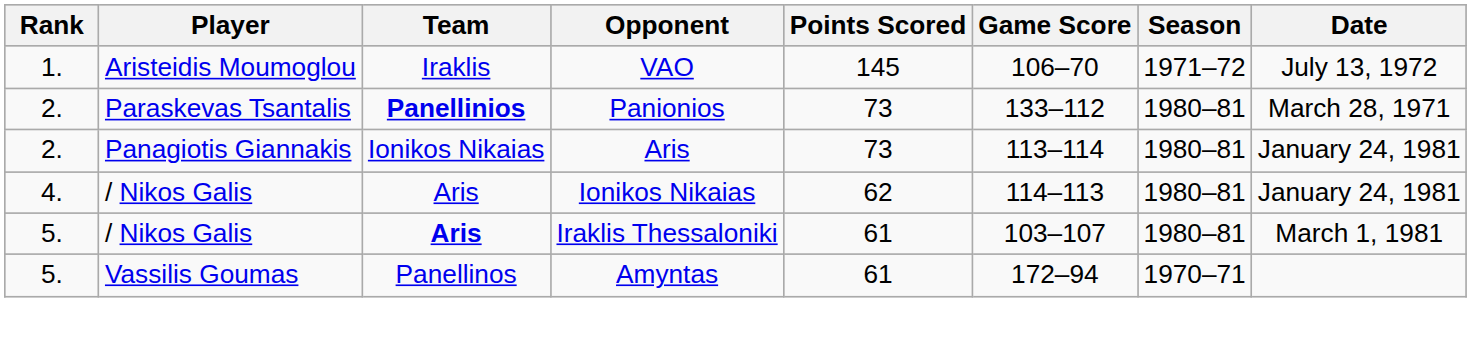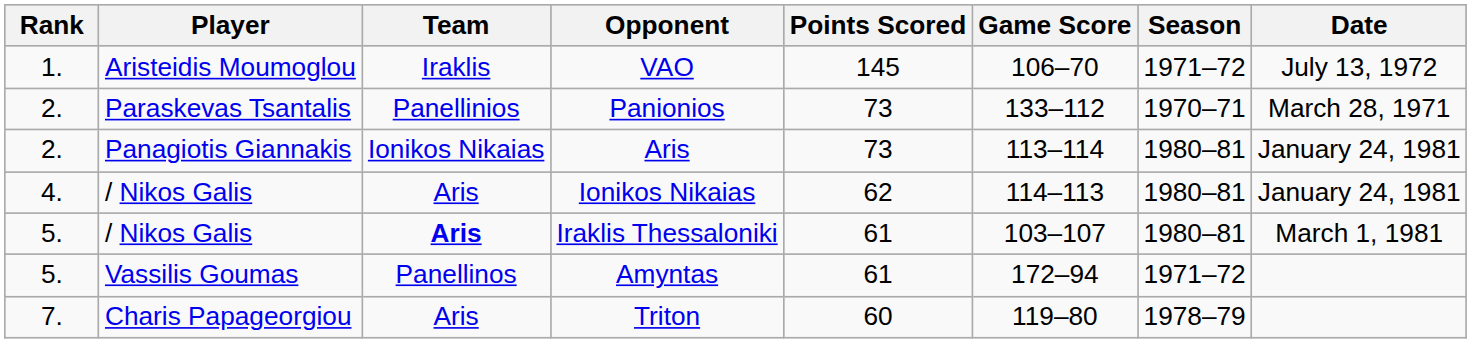Panionios | Team: bold -> normal
Panionios | Season: 1980–81 -> 1970–71
Amyntas | Season: 1970–71 -> 1971–72
+ row: 7. | Charis Papageorgiou | Aris | Triton | 60 | 119–80 | 1978–79
